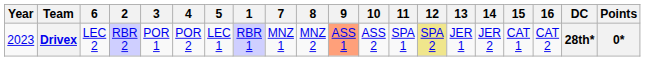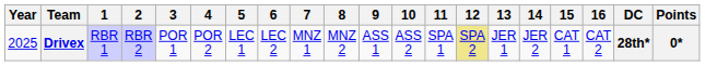columns swapped: 1 <-> 6
Drivex | Year: 2023 -> 2025
Drivex | 9: lightsalmon background -> no background
